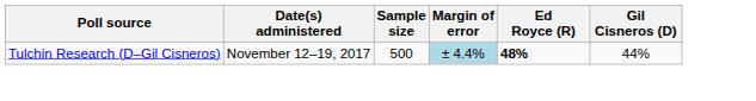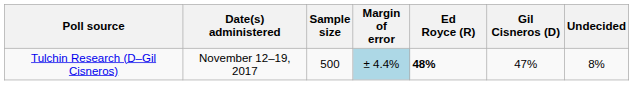+ column: Undecided | 8%
Tulchin Research (D–Gil Cisneros) | Gil Cisneros (D): 44% -> 47%
